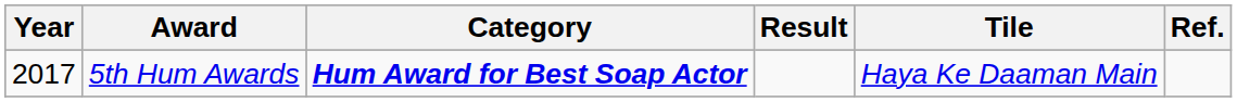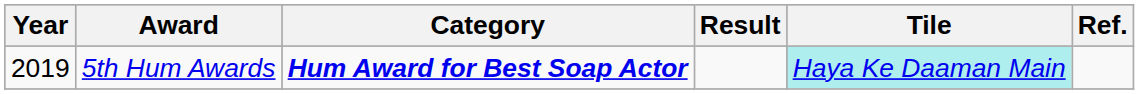5th Hum Awards | Year: 2017 -> 2019
5th Hum Awards | Tile: no background -> paleturquoise background
